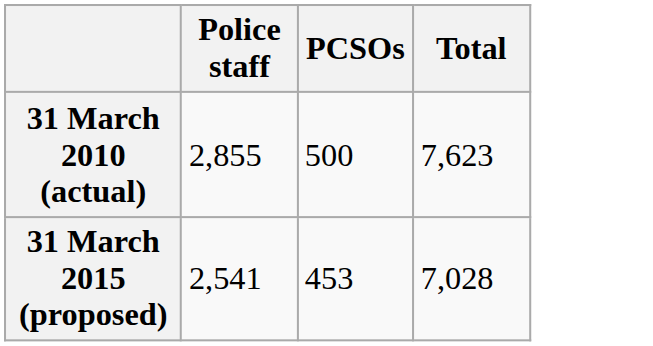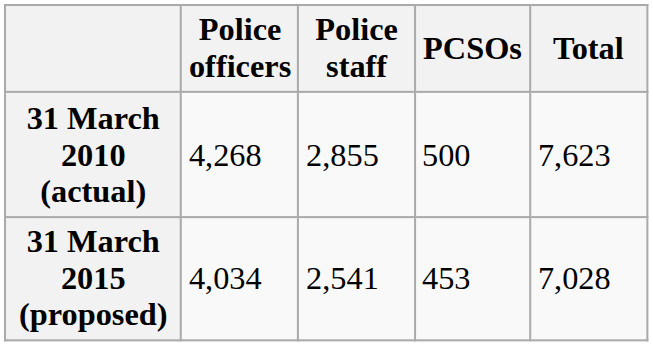+ column: Police officers | 4,268 | 4,034
